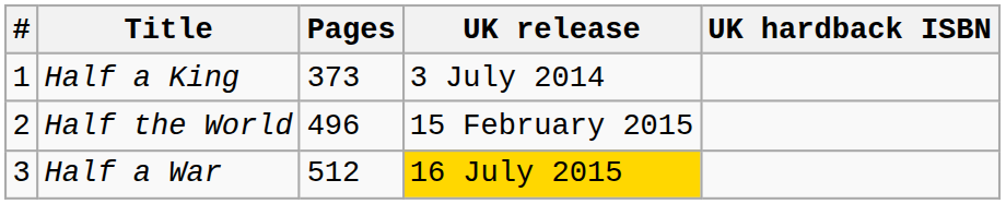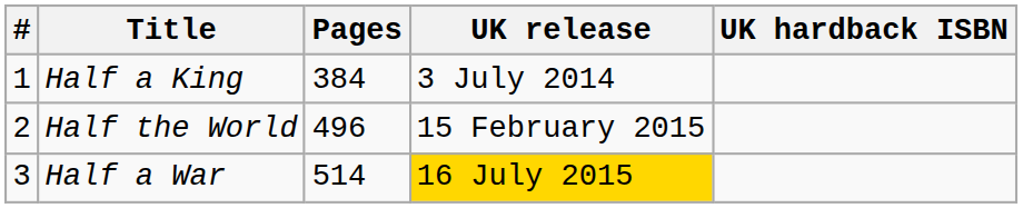Half a King | Pages: 373 -> 384
Half a War | Pages: 512 -> 514
